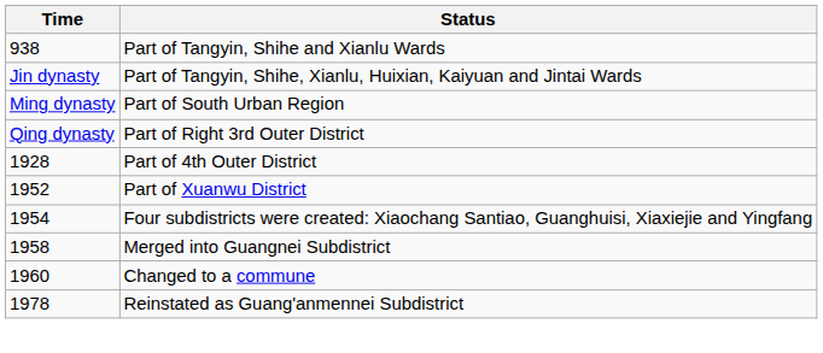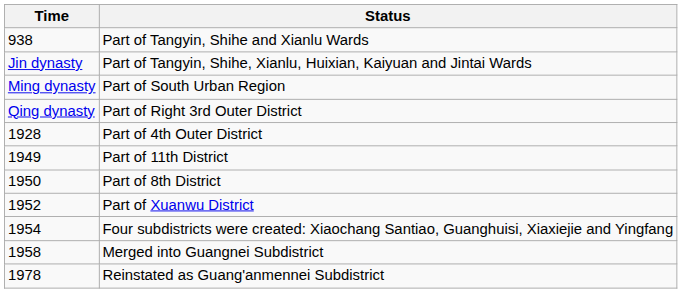+ row: 1949 | Part of 11th District
+ row: 1950 | Part of 8th District
- row: 1960 | Changed to a commune
